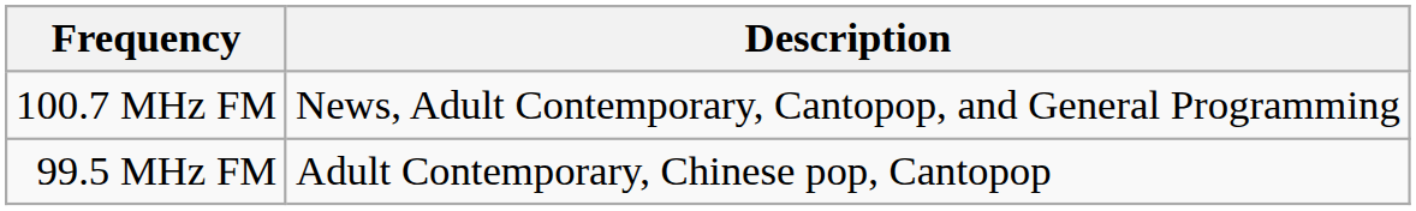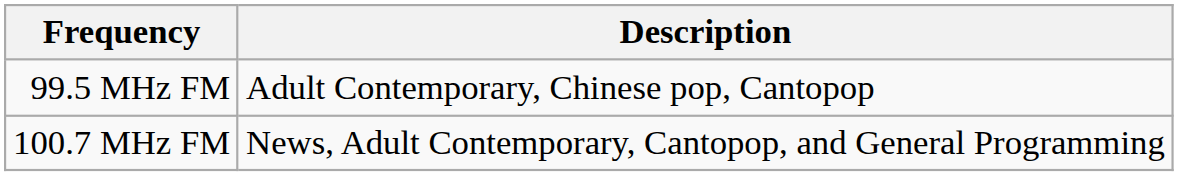rows swapped: 100.7 MHz FM <-> 99.5 MHz FM
